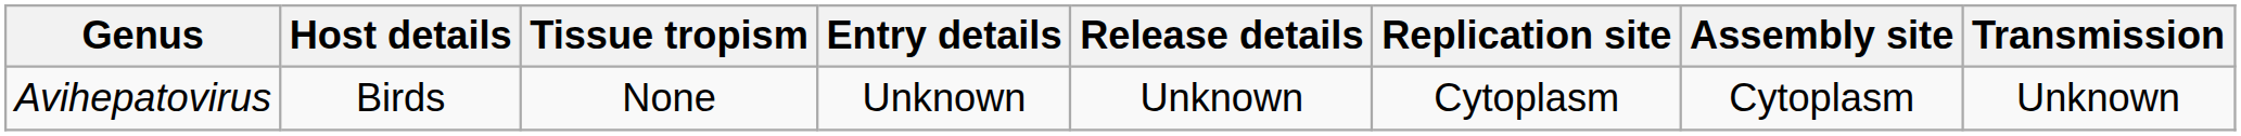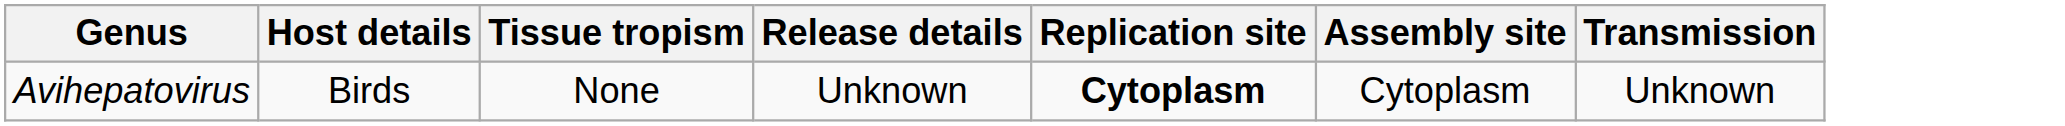- column: Entry details | Unknown
Avihepatovirus | Replication site: normal -> bold
